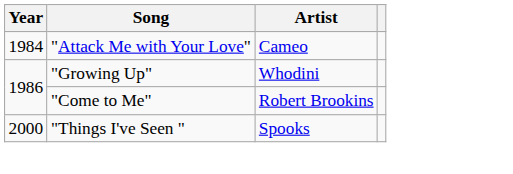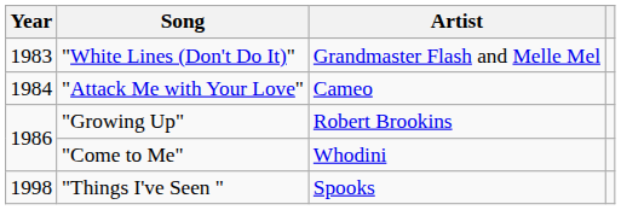+ row: 1983 | "White Lines (Don't Do It)" | Grandmaster Flash and Melle Mel
"Growing Up" | Artist: Whodini -> Robert Brookins
"Come to Me" | Artist: Robert Brookins -> Whodini
"Things I've Seen " | Year: 2000 -> 1998
